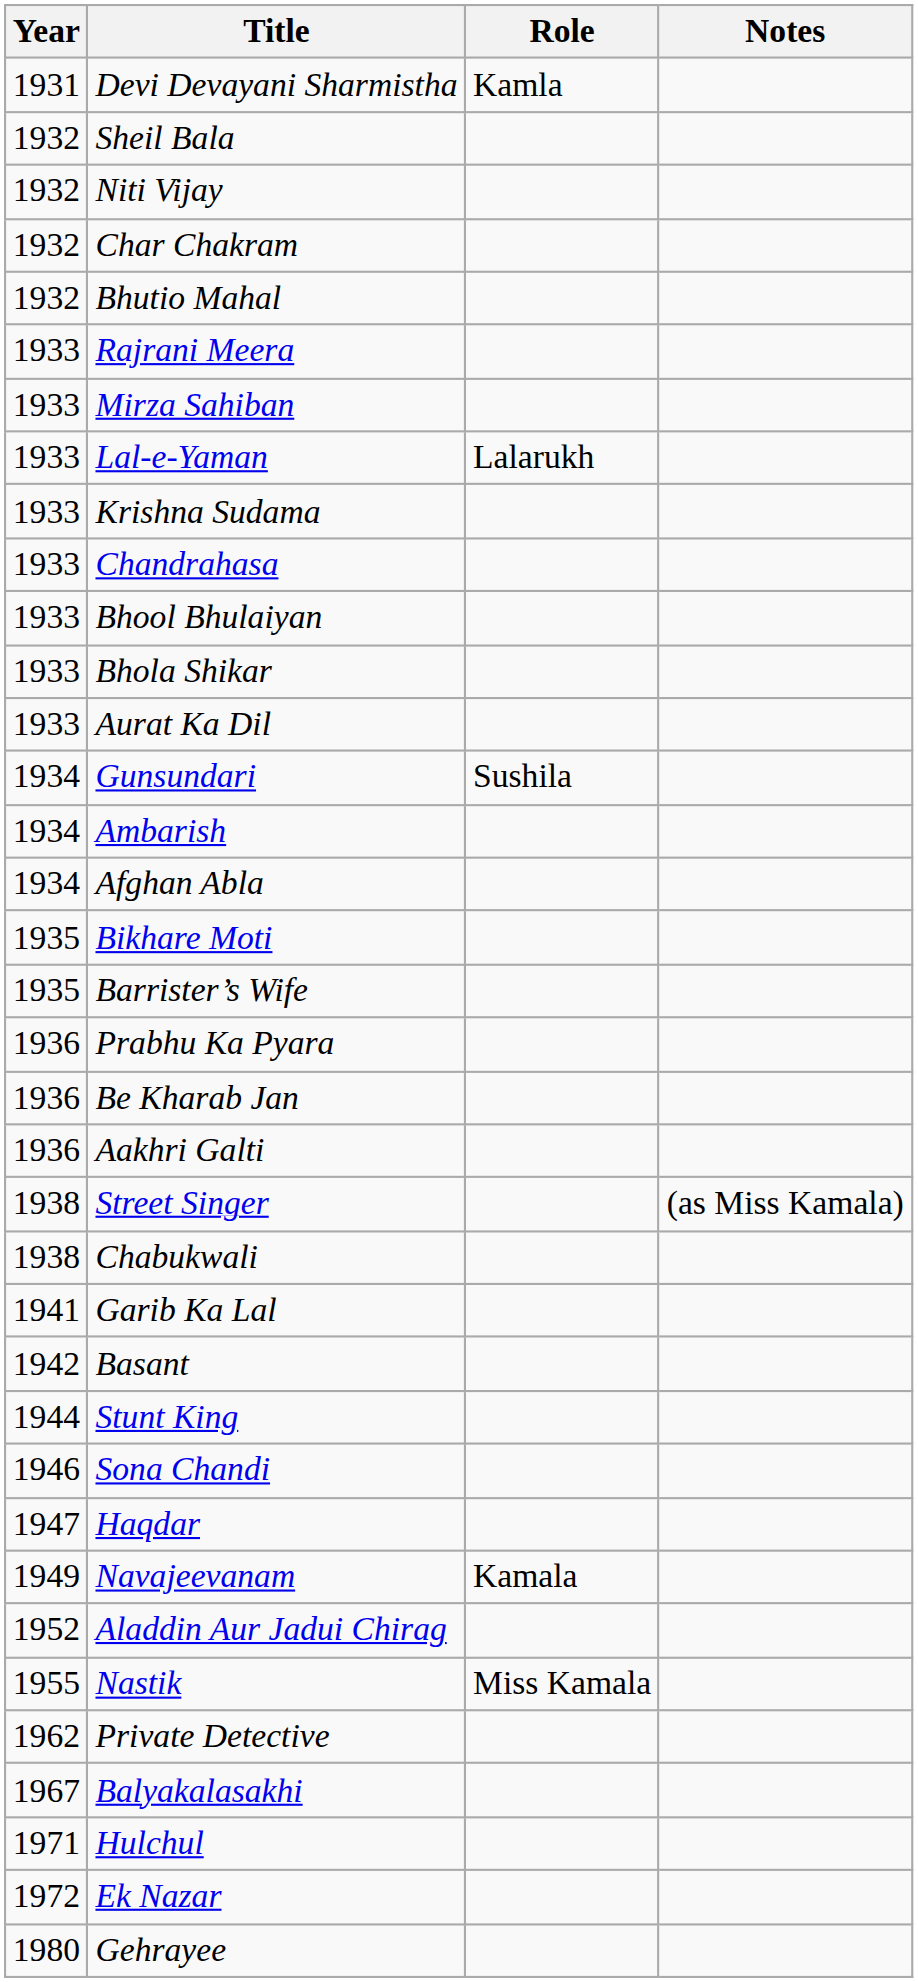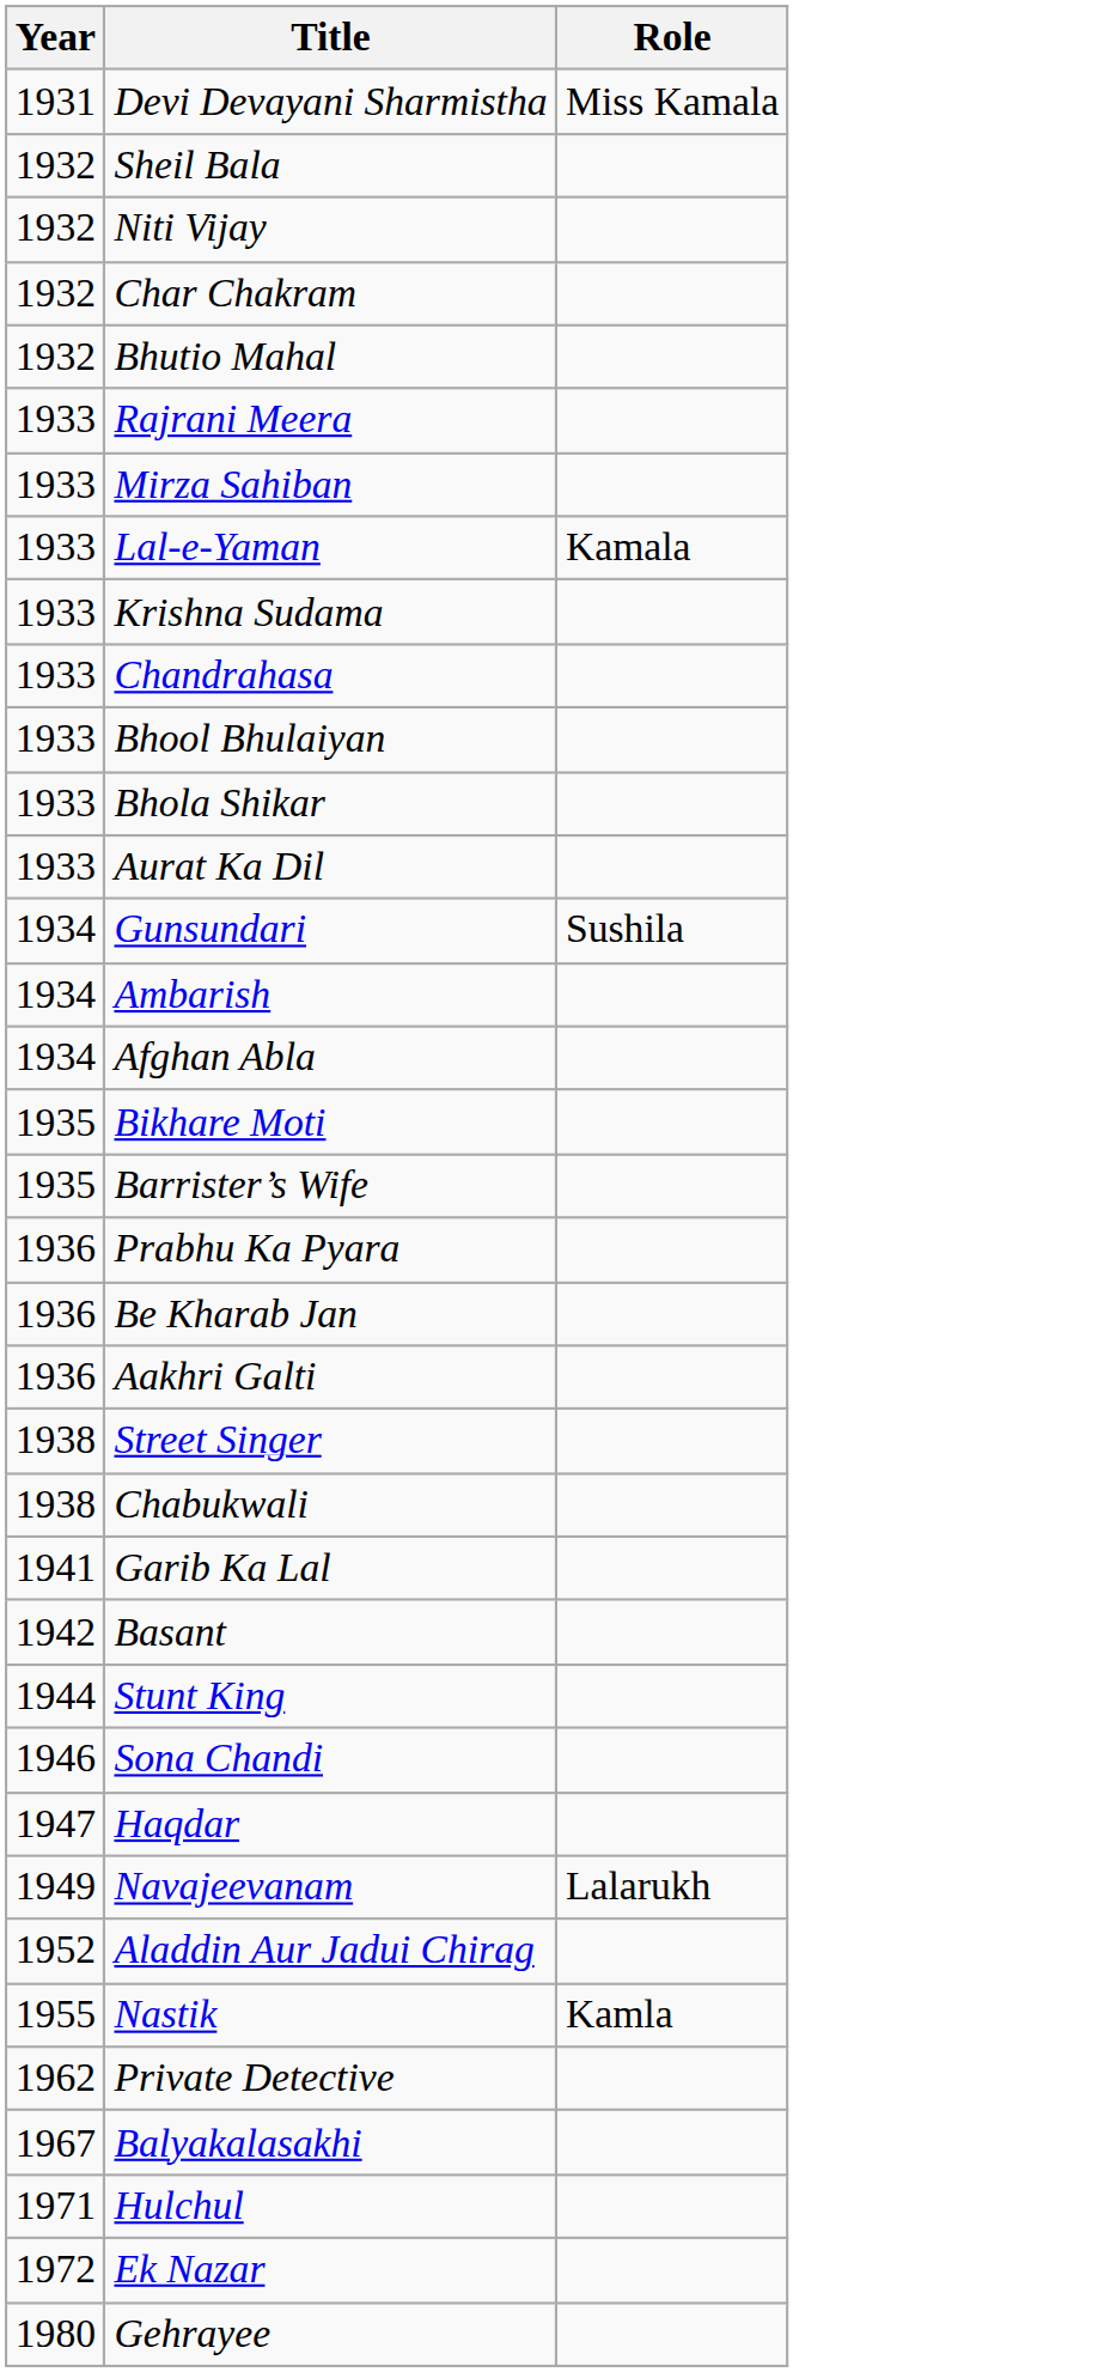- column: Notes | (as Miss Kamala)
Devi Devayani Sharmistha | Role: Kamla -> Miss Kamala
Lal-e-Yaman | Role: Lalarukh -> Kamala
Navajeevanam | Role: Kamala -> Lalarukh
Nastik | Role: Miss Kamala -> Kamla
